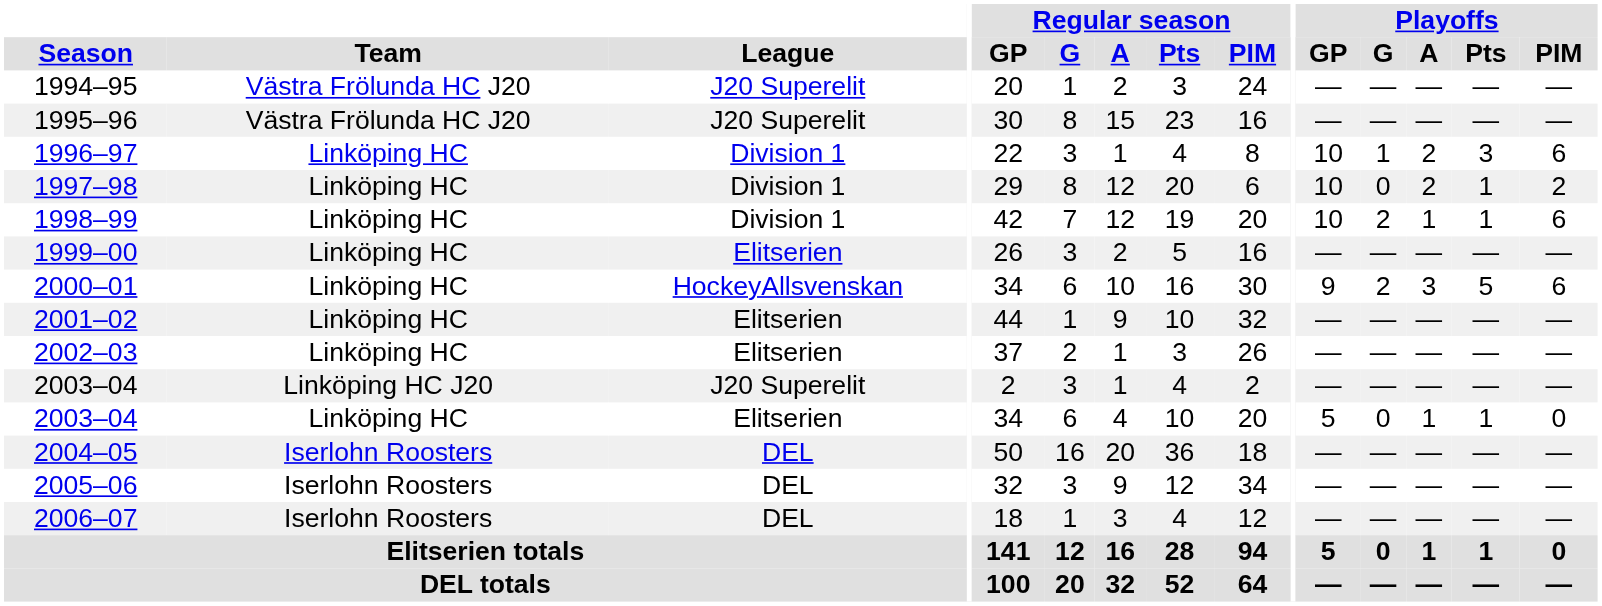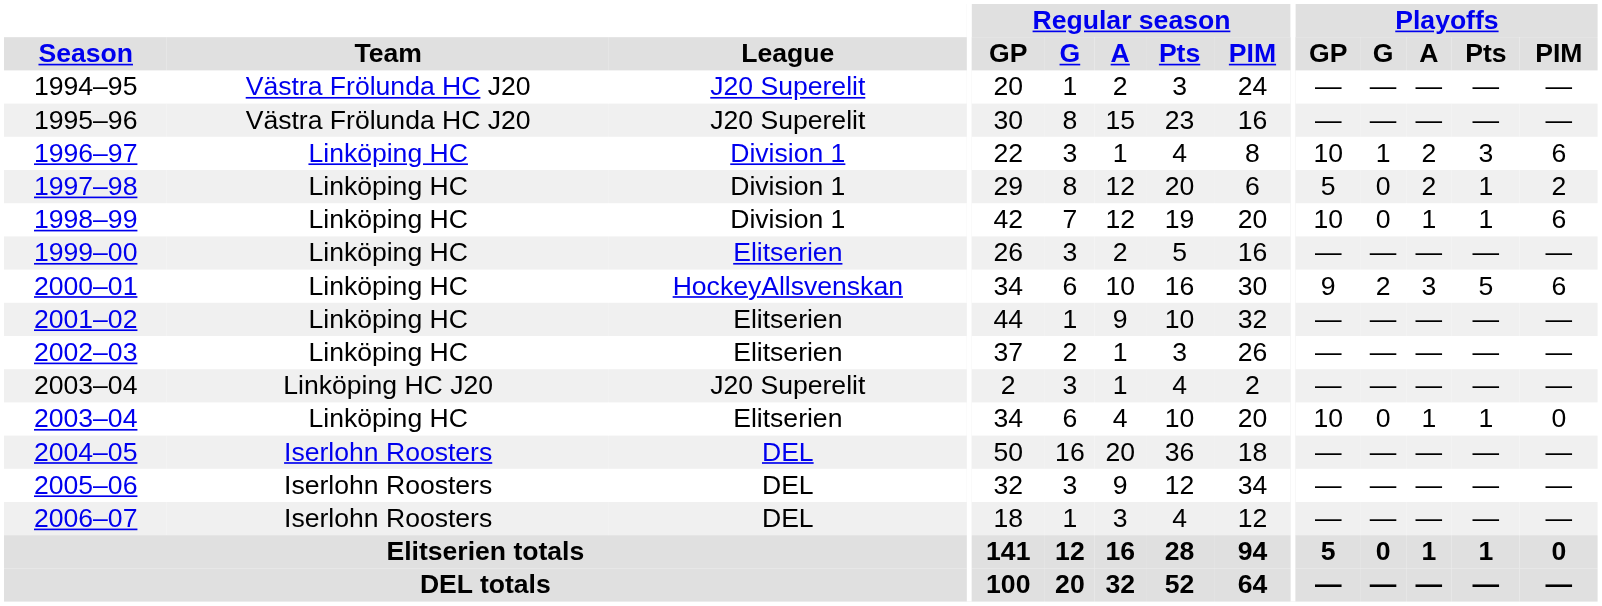1997–98 | Playoffs / GP: 10 -> 5
1998–99 | Playoffs / G: 2 -> 0
2003–04 / Elitserien | Playoffs / GP: 5 -> 10
